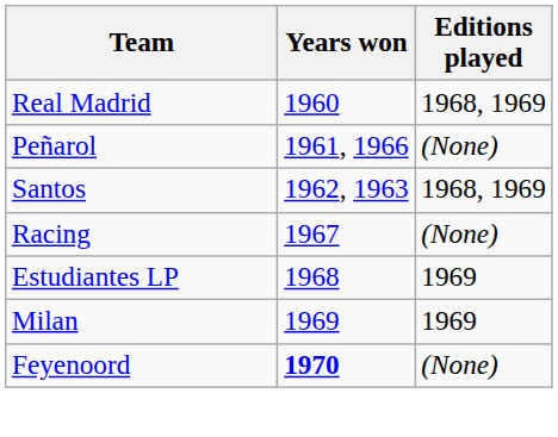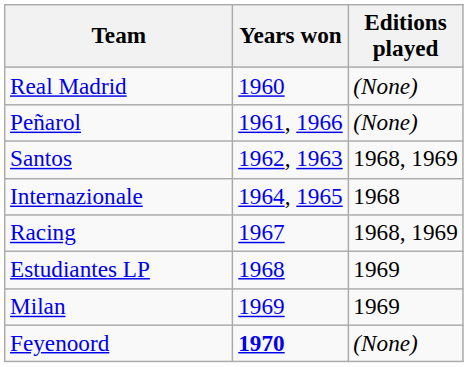Real Madrid | Editions played: 1968, 1969 -> (None)
+ row: Internazionale | 1964, 1965 | 1968
Racing | Editions played: (None) -> 1968, 1969
